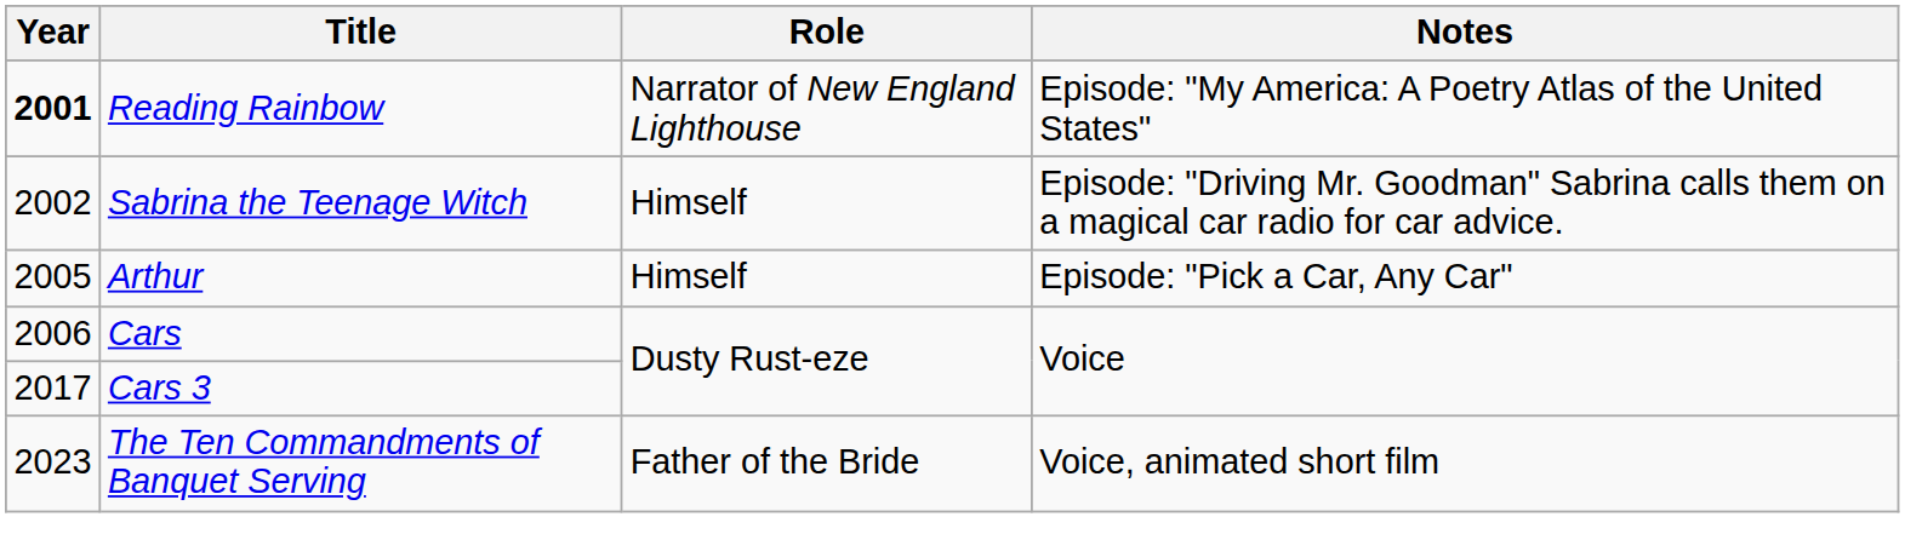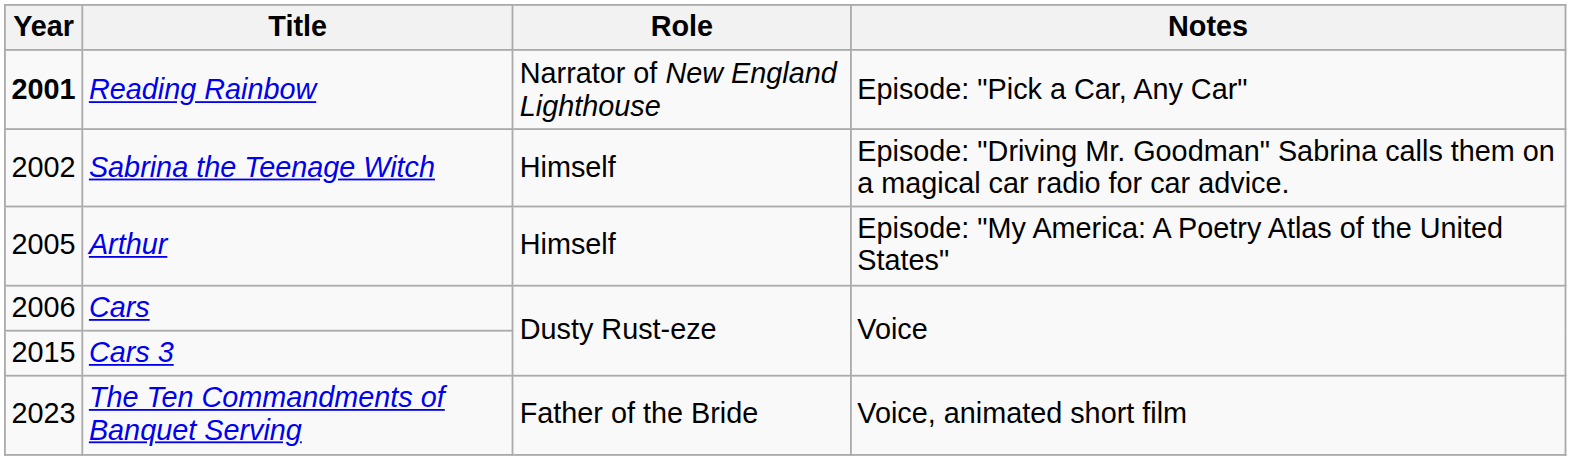Reading Rainbow | Notes: Episode: "My America: A Poetry Atlas of the United States" -> Episode: "Pick a Car, Any Car"
Arthur | Notes: Episode: "Pick a Car, Any Car" -> Episode: "My America: A Poetry Atlas of the United States"
Cars 3 | Year: 2017 -> 2015
